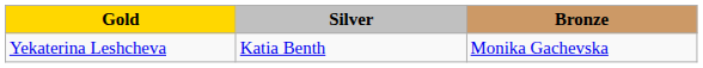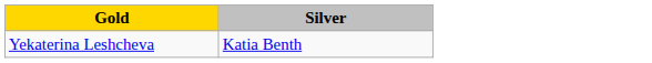- column: Bronze | Monika Gachevska
